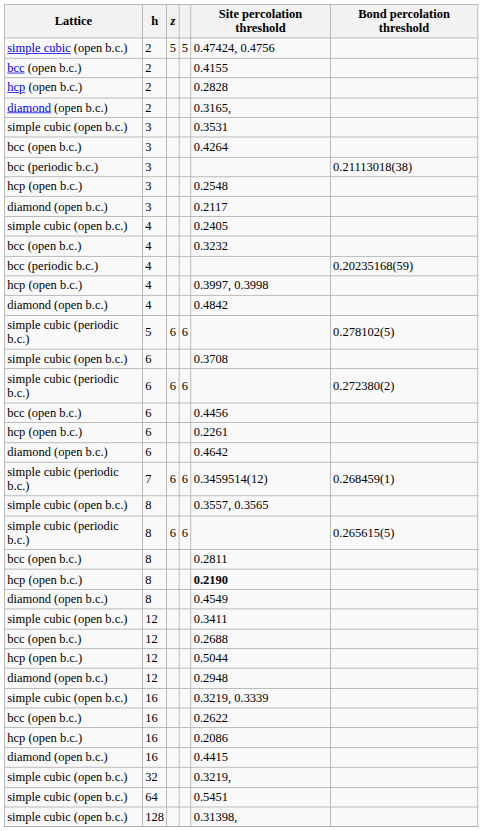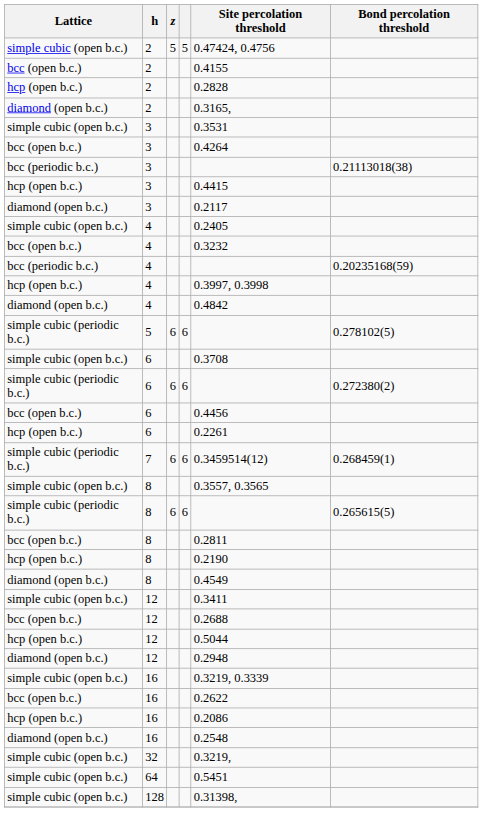hcp (open b.c.) / 3 | Site percolation threshold: 0.2548 -> 0.4415
- row: diamond (open b.c.) | 6 | 0.4642
hcp (open b.c.) / 8 | Site percolation threshold: bold -> normal
diamond (open b.c.) / 16 | Site percolation threshold: 0.4415 -> 0.2548
